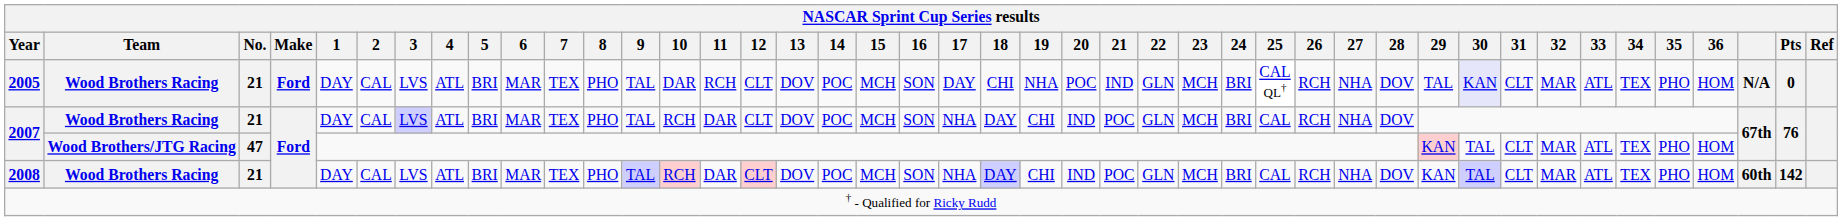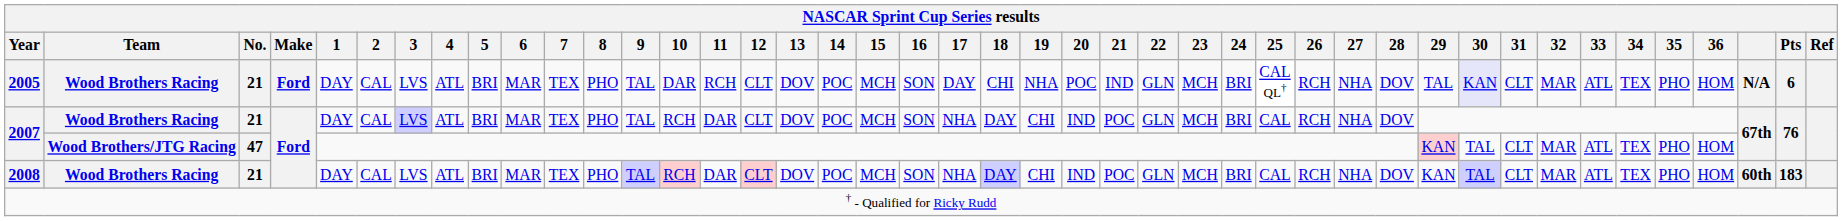2005 | Pts: 0 -> 6
2008 | Pts: 142 -> 183
